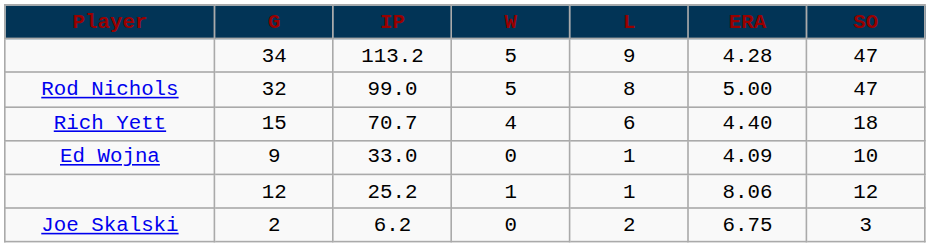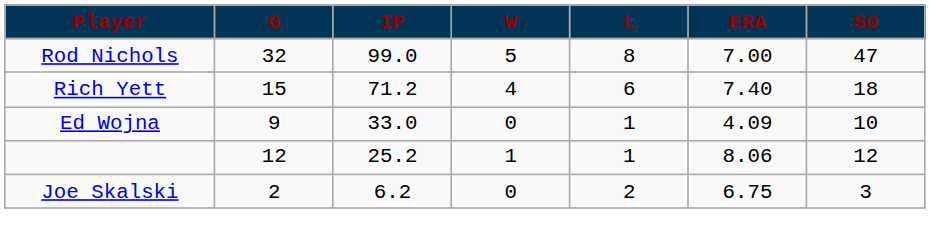- row: 34 | 113.2 | 5 | 9 | 4.28 | 47
32 | ERA: 5.00 -> 7.00
15 | IP: 70.7 -> 71.2
15 | ERA: 4.40 -> 7.40
